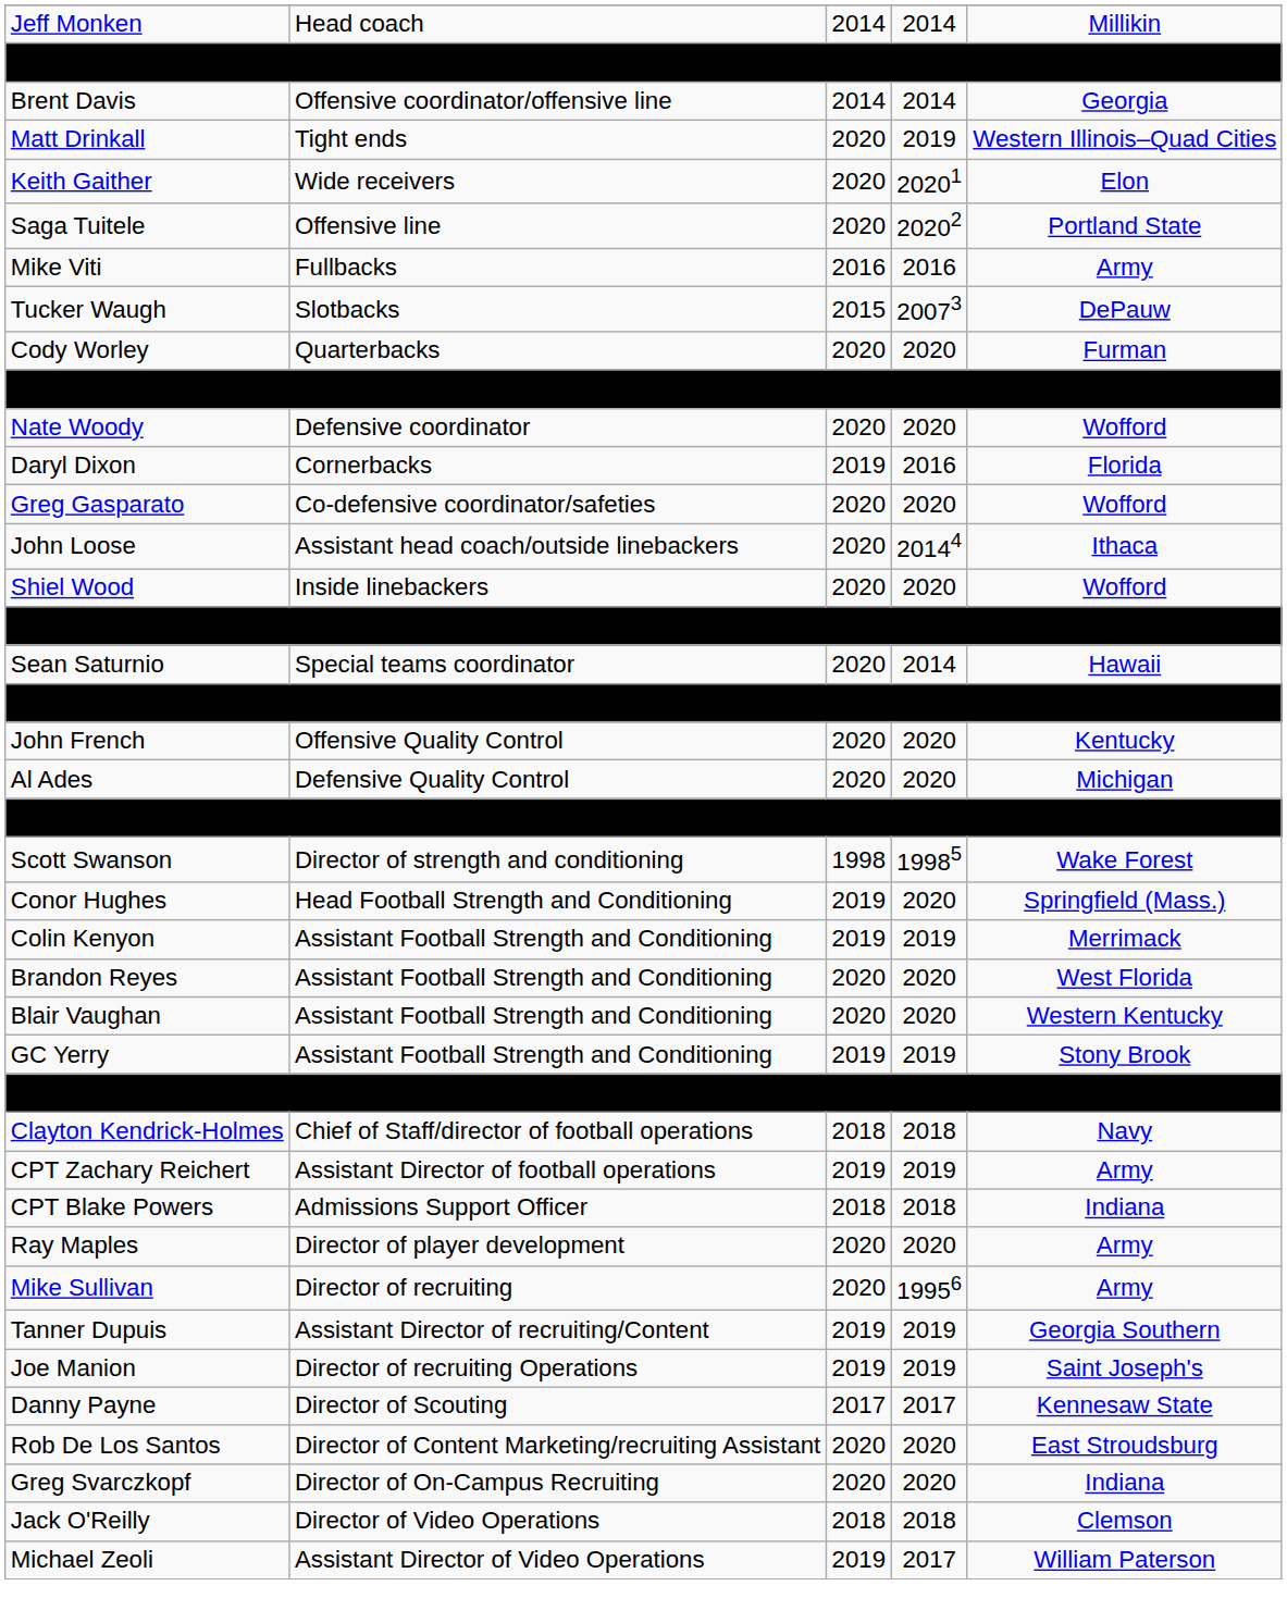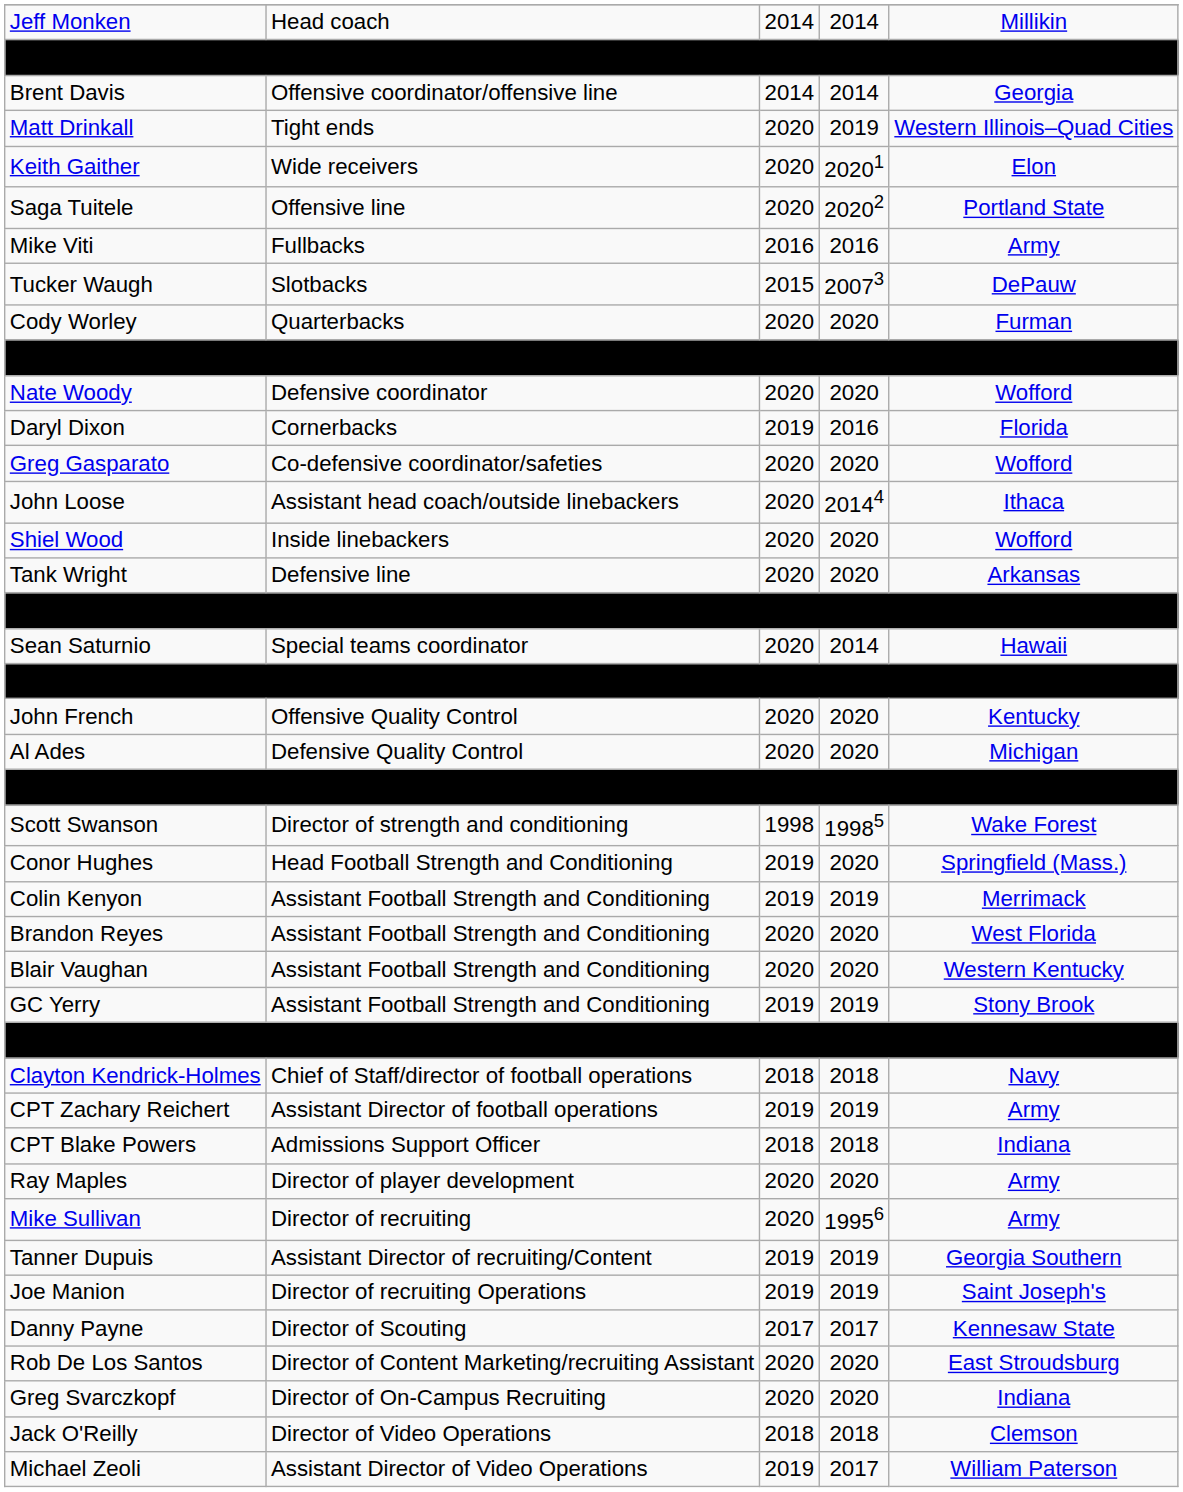+ row: Tank Wright | Defensive line | 2020 | 2020 | Arkansas
